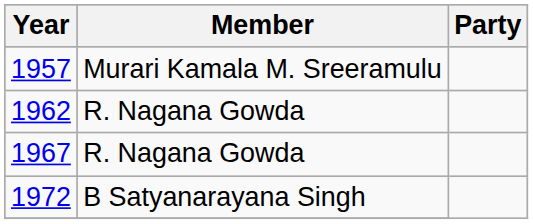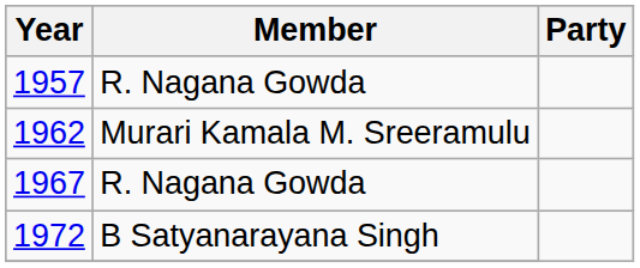1957 | Member: Murari Kamala M. Sreeramulu -> R. Nagana Gowda
1962 | Member: R. Nagana Gowda -> Murari Kamala M. Sreeramulu
